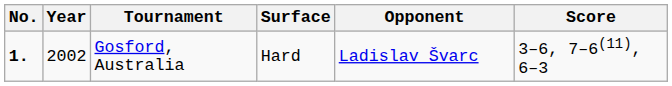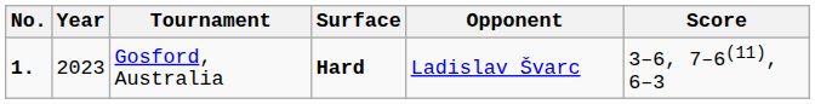Gosford, Australia | Year: 2002 -> 2023
Gosford, Australia | Surface: normal -> bold
